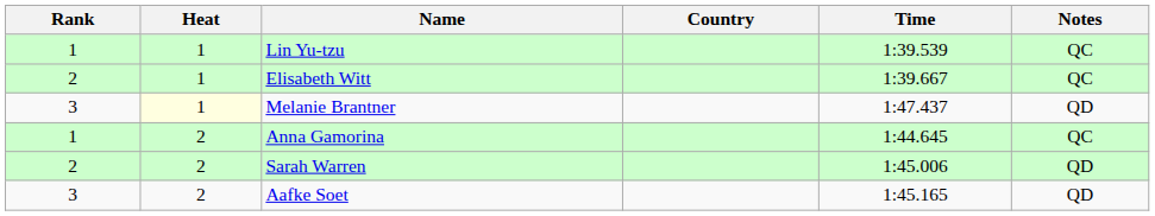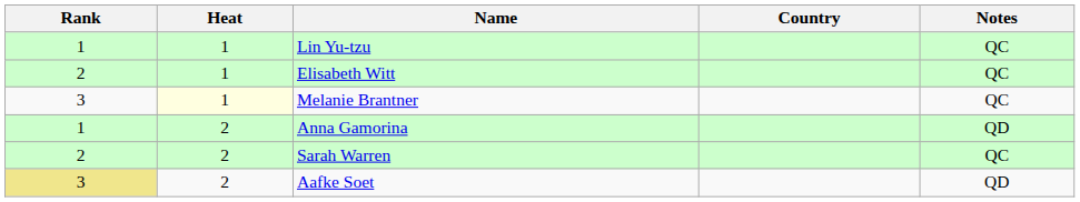- column: Time | 1:39.539 | 1:39.667 | 1:47.437 | 1:44.645 | 1:45.006 | 1:45.165
Melanie Brantner | Notes: QD -> QC
Anna Gamorina | Notes: QC -> QD
Sarah Warren | Notes: QD -> QC
Aafke Soet | Rank: no background -> khaki background
